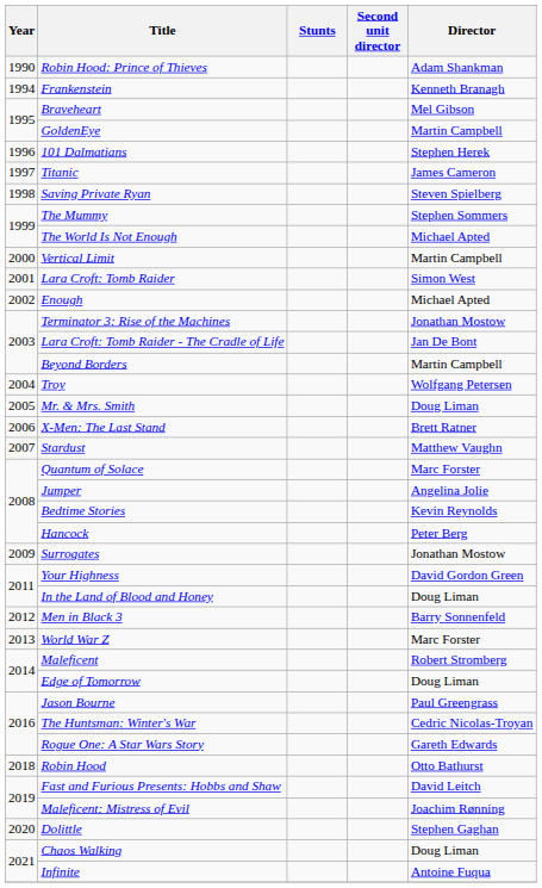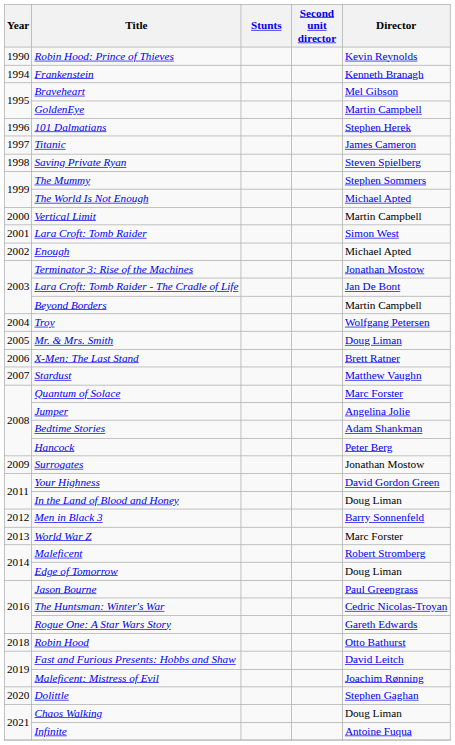Robin Hood: Prince of Thieves | Director: Adam Shankman -> Kevin Reynolds
Bedtime Stories | Director: Kevin Reynolds -> Adam Shankman
